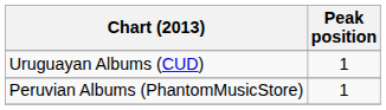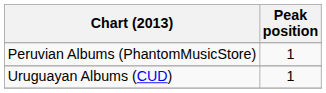rows swapped: Peruvian Albums (PhantomMusicStore) <-> Uruguayan Albums (CUD)
